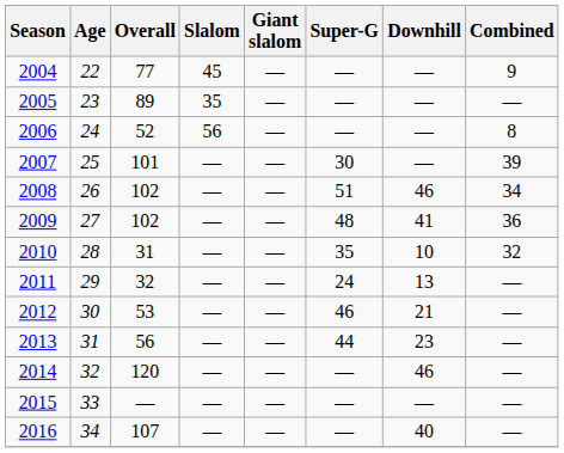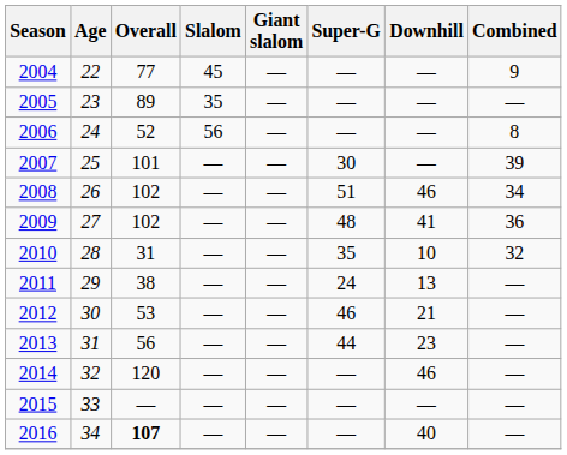2011 | Overall: 32 -> 38
2016 | Overall: normal -> bold
